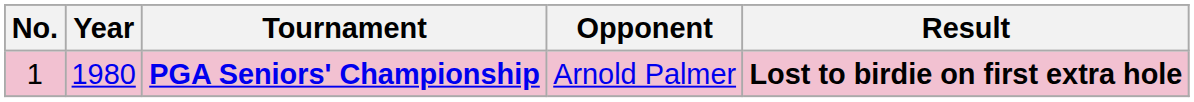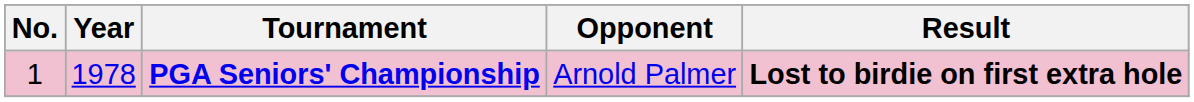PGA Seniors' Championship | Year: 1980 -> 1978
